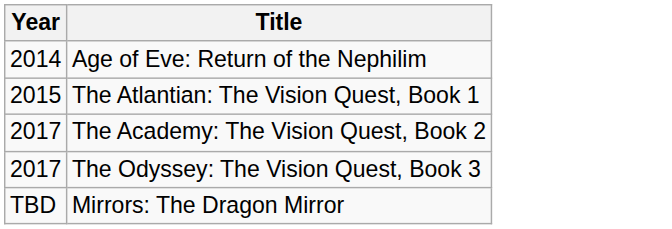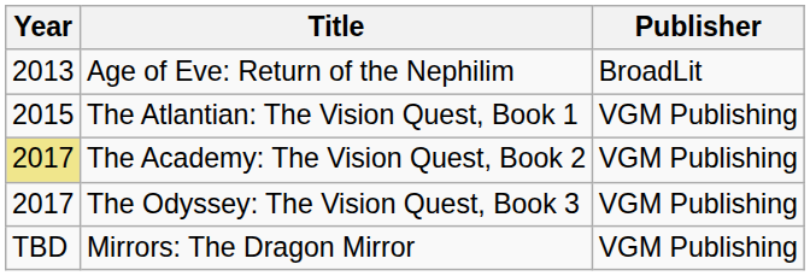+ column: Publisher | BroadLit | VGM Publishing | VGM Publishing | VGM Publishing | VGM Publishing
Age of Eve: Return of the Nephilim | Year: 2014 -> 2013
The Academy: The Vision Quest, Book 2 | Year: no background -> khaki background
